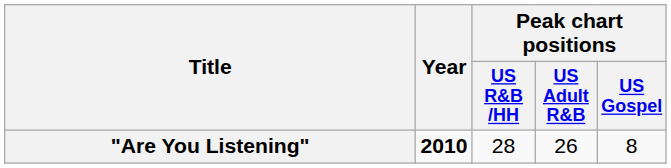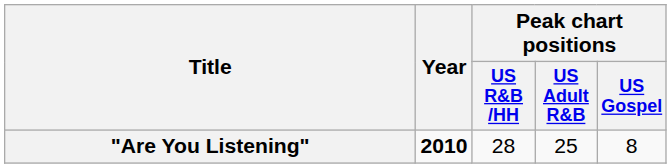"Are You Listening" | Peak chart positions / US Adult R&B: 26 -> 25
